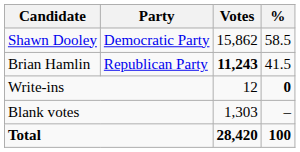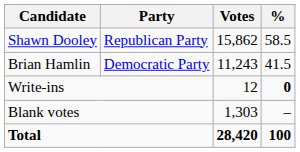Shawn Dooley | Party: Democratic Party -> Republican Party
Brian Hamlin | Party: Republican Party -> Democratic Party
Brian Hamlin | Votes: bold -> normal
